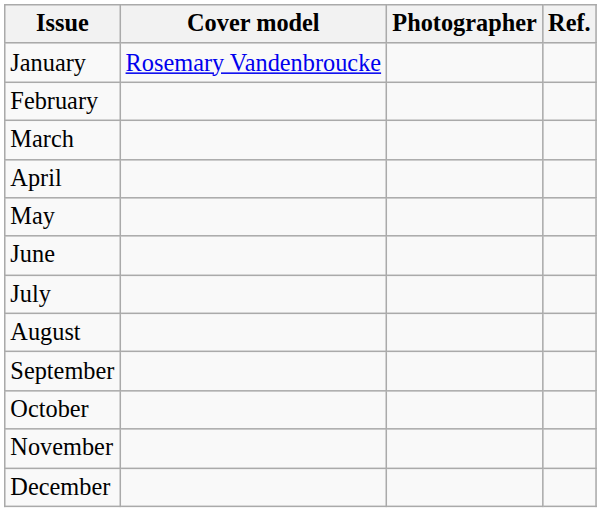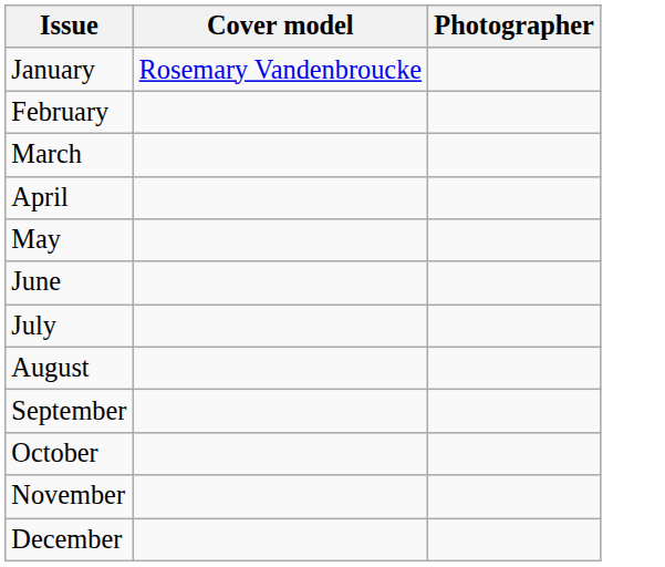- column: Ref.
